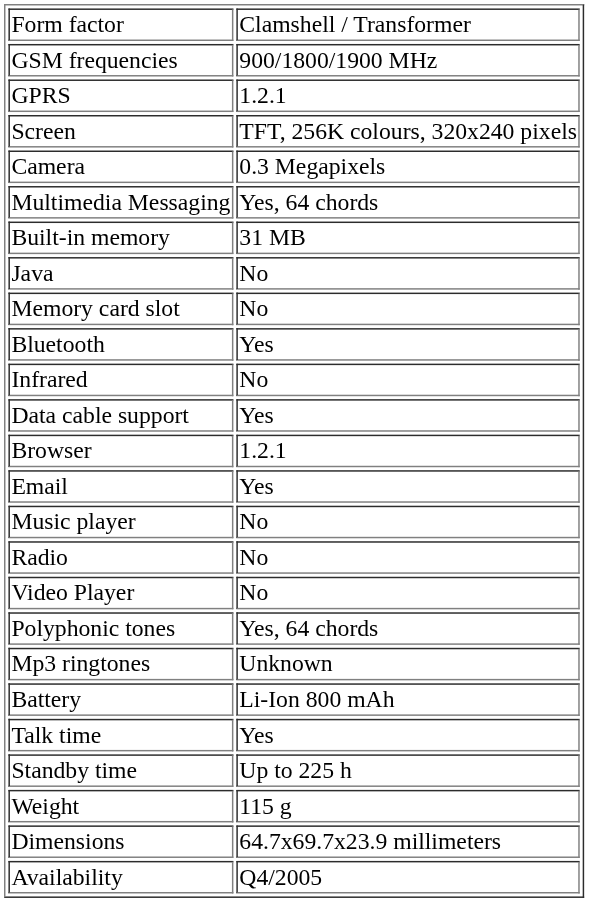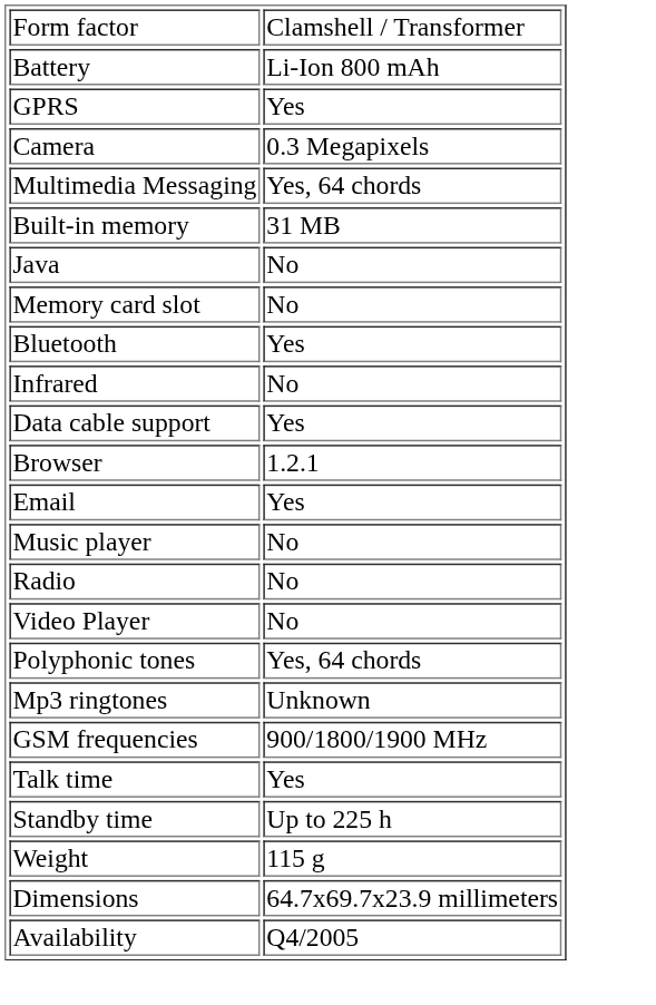rows swapped: GSM frequencies <-> Battery
GPRS | column 2: 1.2.1 -> Yes
- row: Screen | TFT, 256K colours, 320x240 pixels
